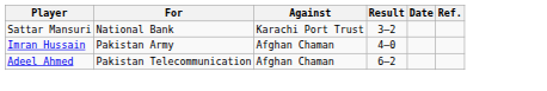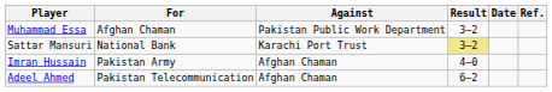+ row: Muhammad Essa | Afghan Chaman | Pakistan Public Work Department | 3–2
Sattar Mansuri | Result: no background -> khaki background
